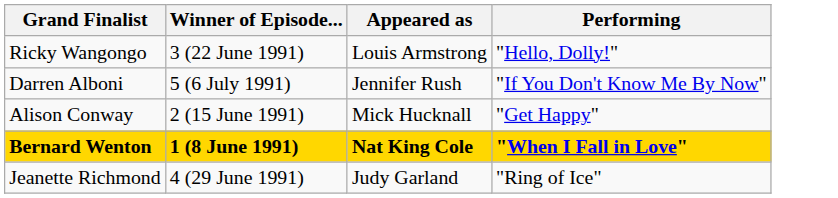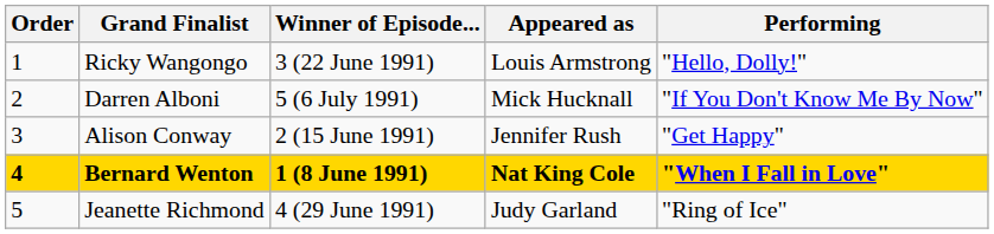+ column: Order | 1 | 2 | 3 | 4 | 5
Darren Alboni | Appeared as: Jennifer Rush -> Mick Hucknall
Alison Conway | Appeared as: Mick Hucknall -> Jennifer Rush
